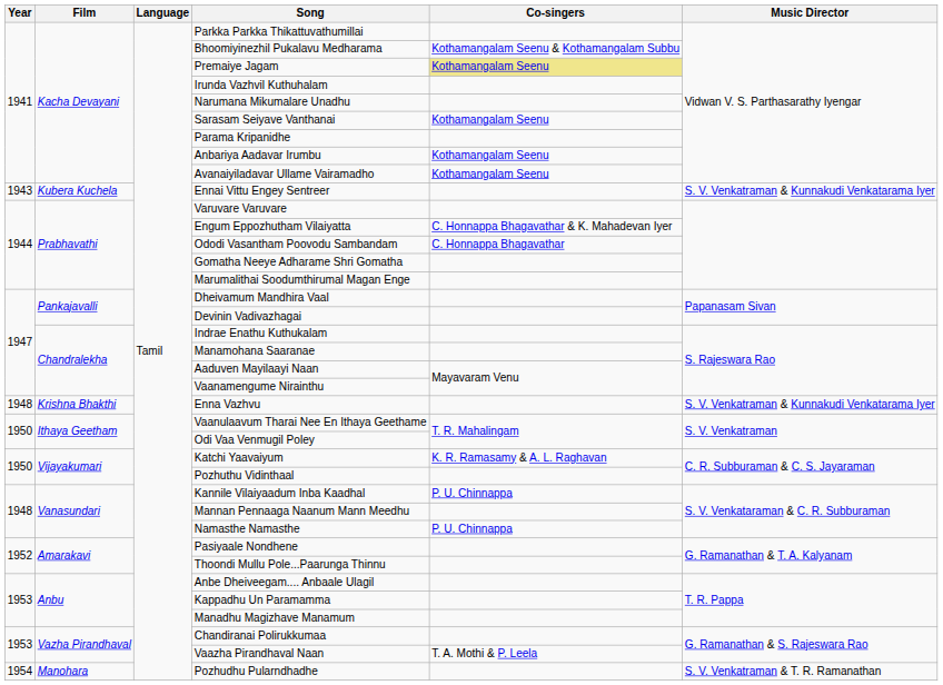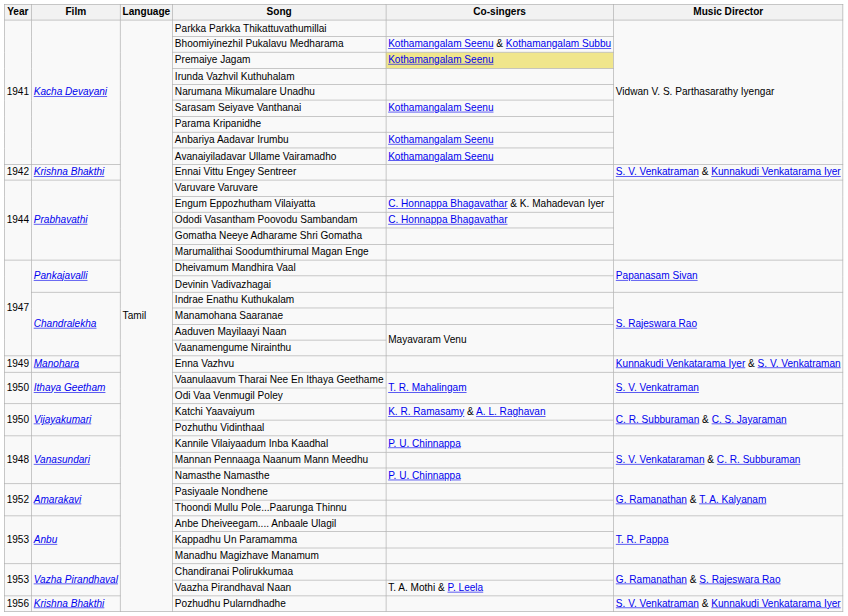Ennai Vittu Engey Sentreer | Year: 1943 -> 1942
Ennai Vittu Engey Sentreer | Film: Kubera Kuchela -> Krishna Bhakthi
Enna Vazhvu | Year: 1948 -> 1949
Enna Vazhvu | Film: Krishna Bhakthi -> Manohara
Enna Vazhvu | Music Director: S. V. Venkatraman & Kunnakudi Venkatarama Iyer -> Kunnakudi Venkatarama Iyer & S. V. Venkatraman
Pozhudhu Pularndhadhe | Year: 1954 -> 1956
Pozhudhu Pularndhadhe | Film: Manohara -> Krishna Bhakthi
Pozhudhu Pularndhadhe | Music Director: S. V. Venkatraman & T. R. Ramanathan -> S. V. Venkatraman & Kunnakudi Venkatarama Iyer
